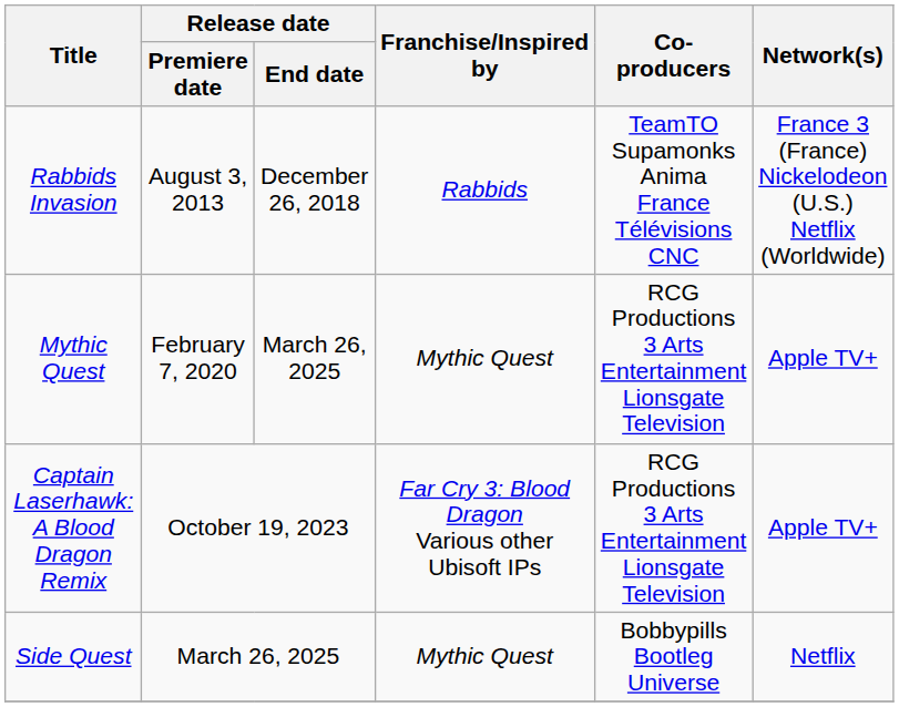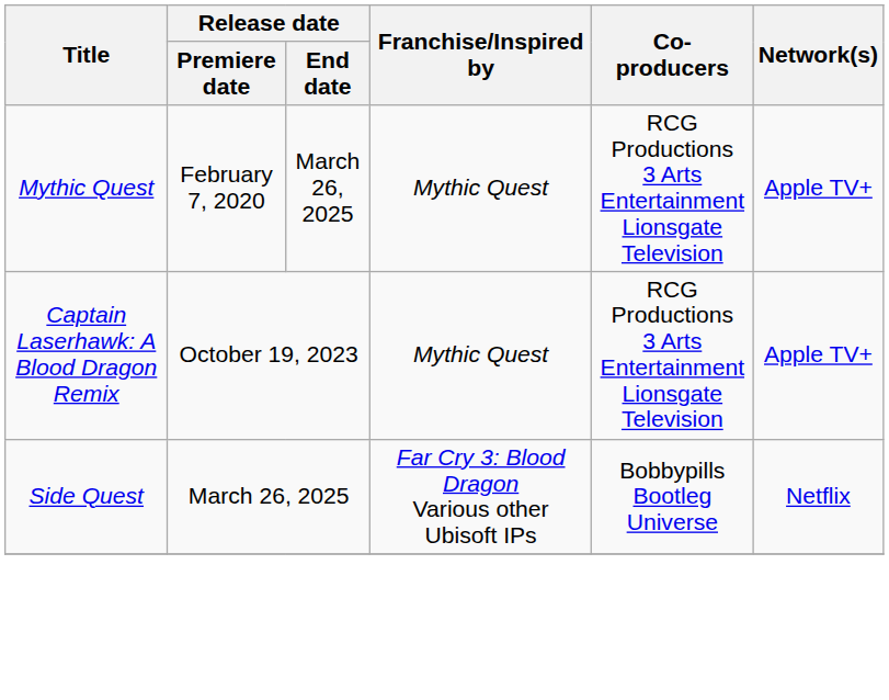- row: Rabbids Invasion | August 3, 2013 | December 26, 2018 | Rabbids | TeamTO Supamonks Anima France Télévisions CNC | France 3 (France) Nickelodeon (U.S.) Netflix (Worldwide)
Captain Laserhawk: A Blood Dragon Remix | Franchise/Inspired by: Far Cry 3: Blood Dragon Various other Ubisoft IPs -> Mythic Quest
Side Quest | Franchise/Inspired by: Mythic Quest -> Far Cry 3: Blood Dragon Various other Ubisoft IPs
